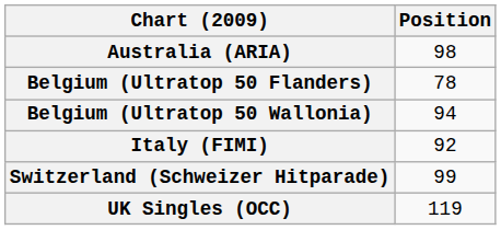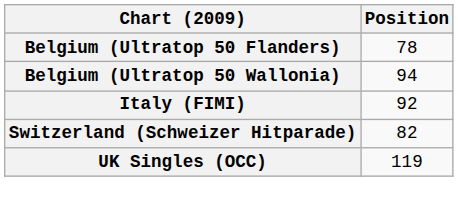- row: Australia (ARIA) | 98
Switzerland (Schweizer Hitparade) | Position: 99 -> 82
